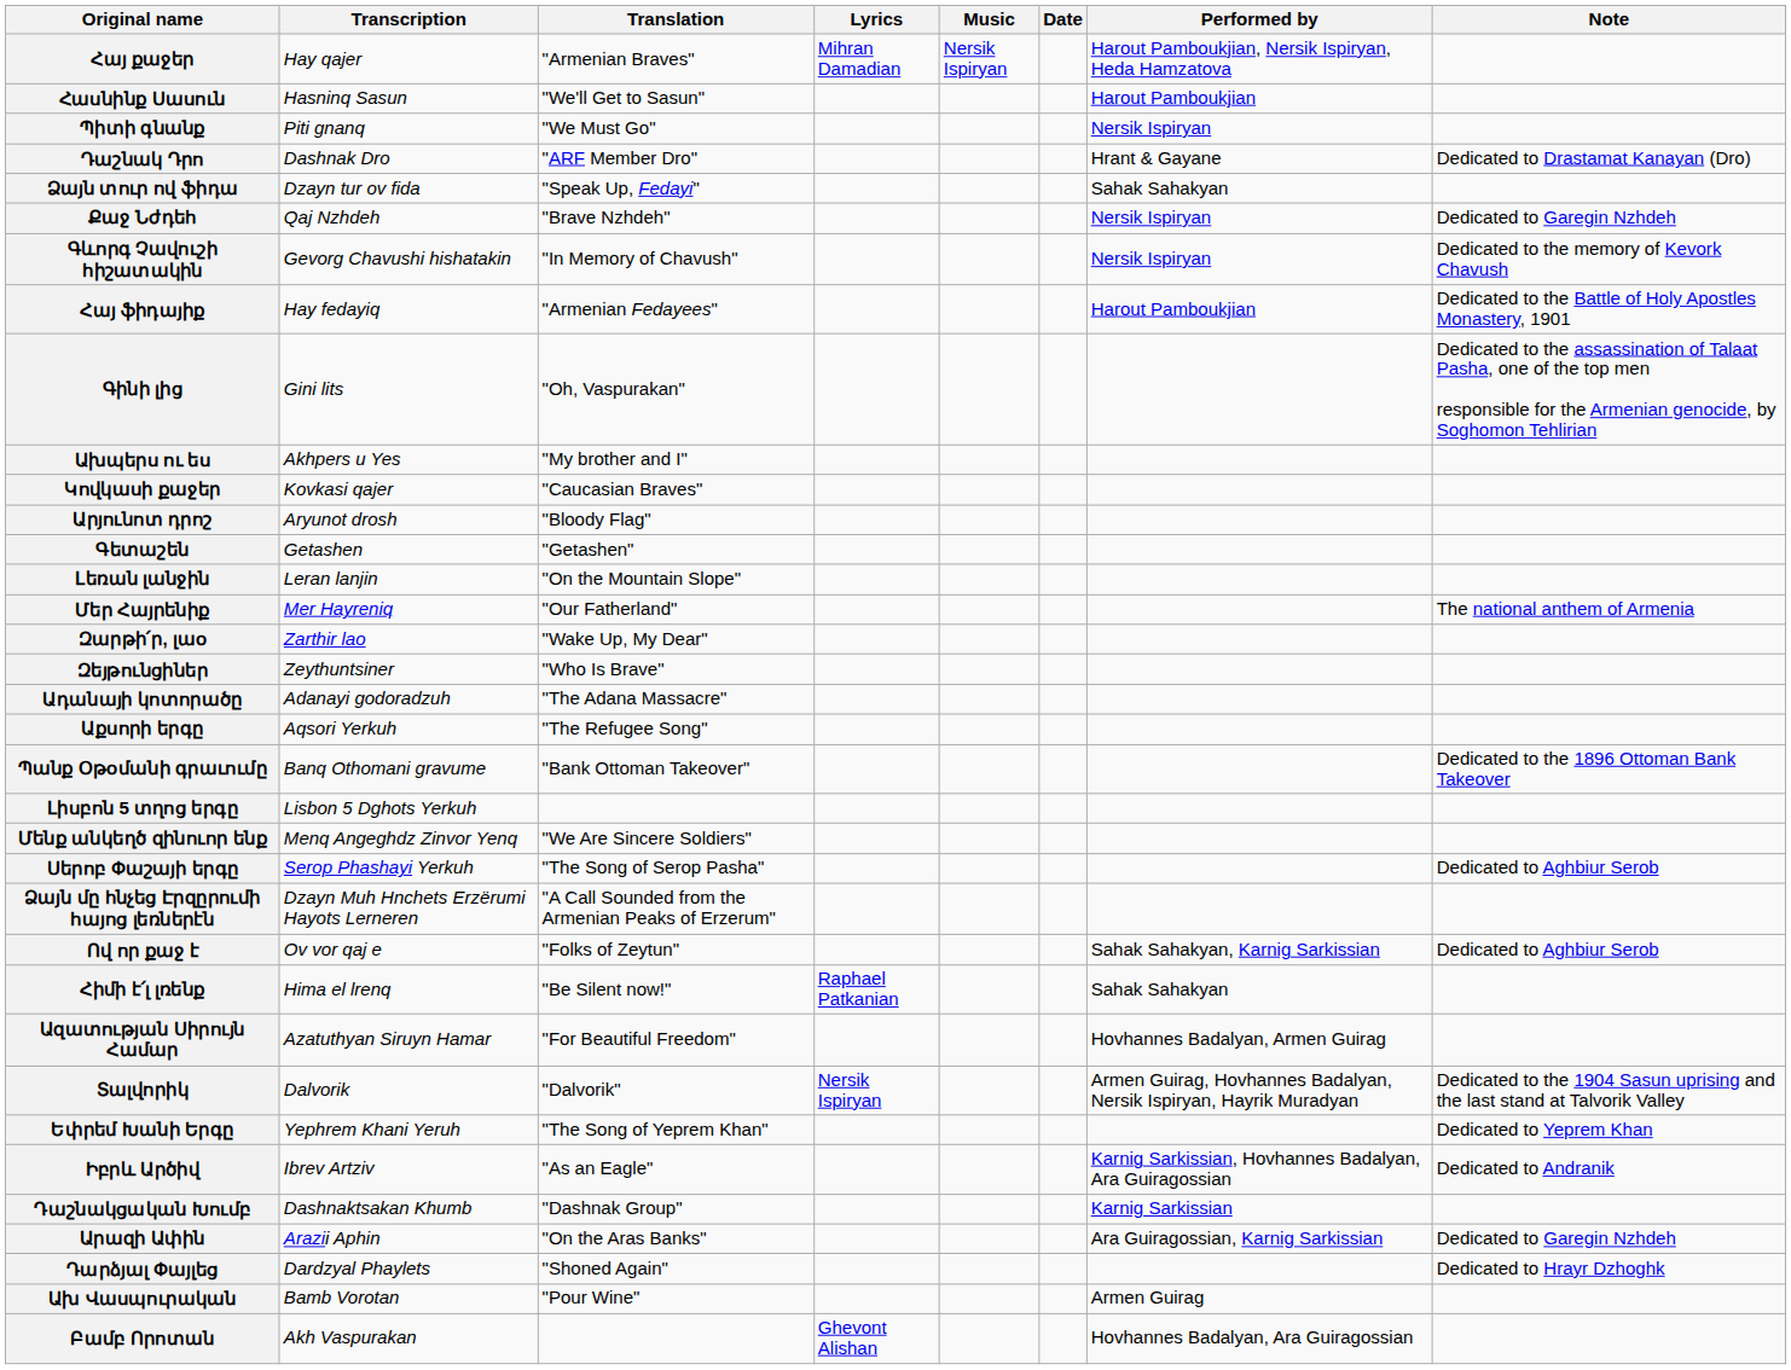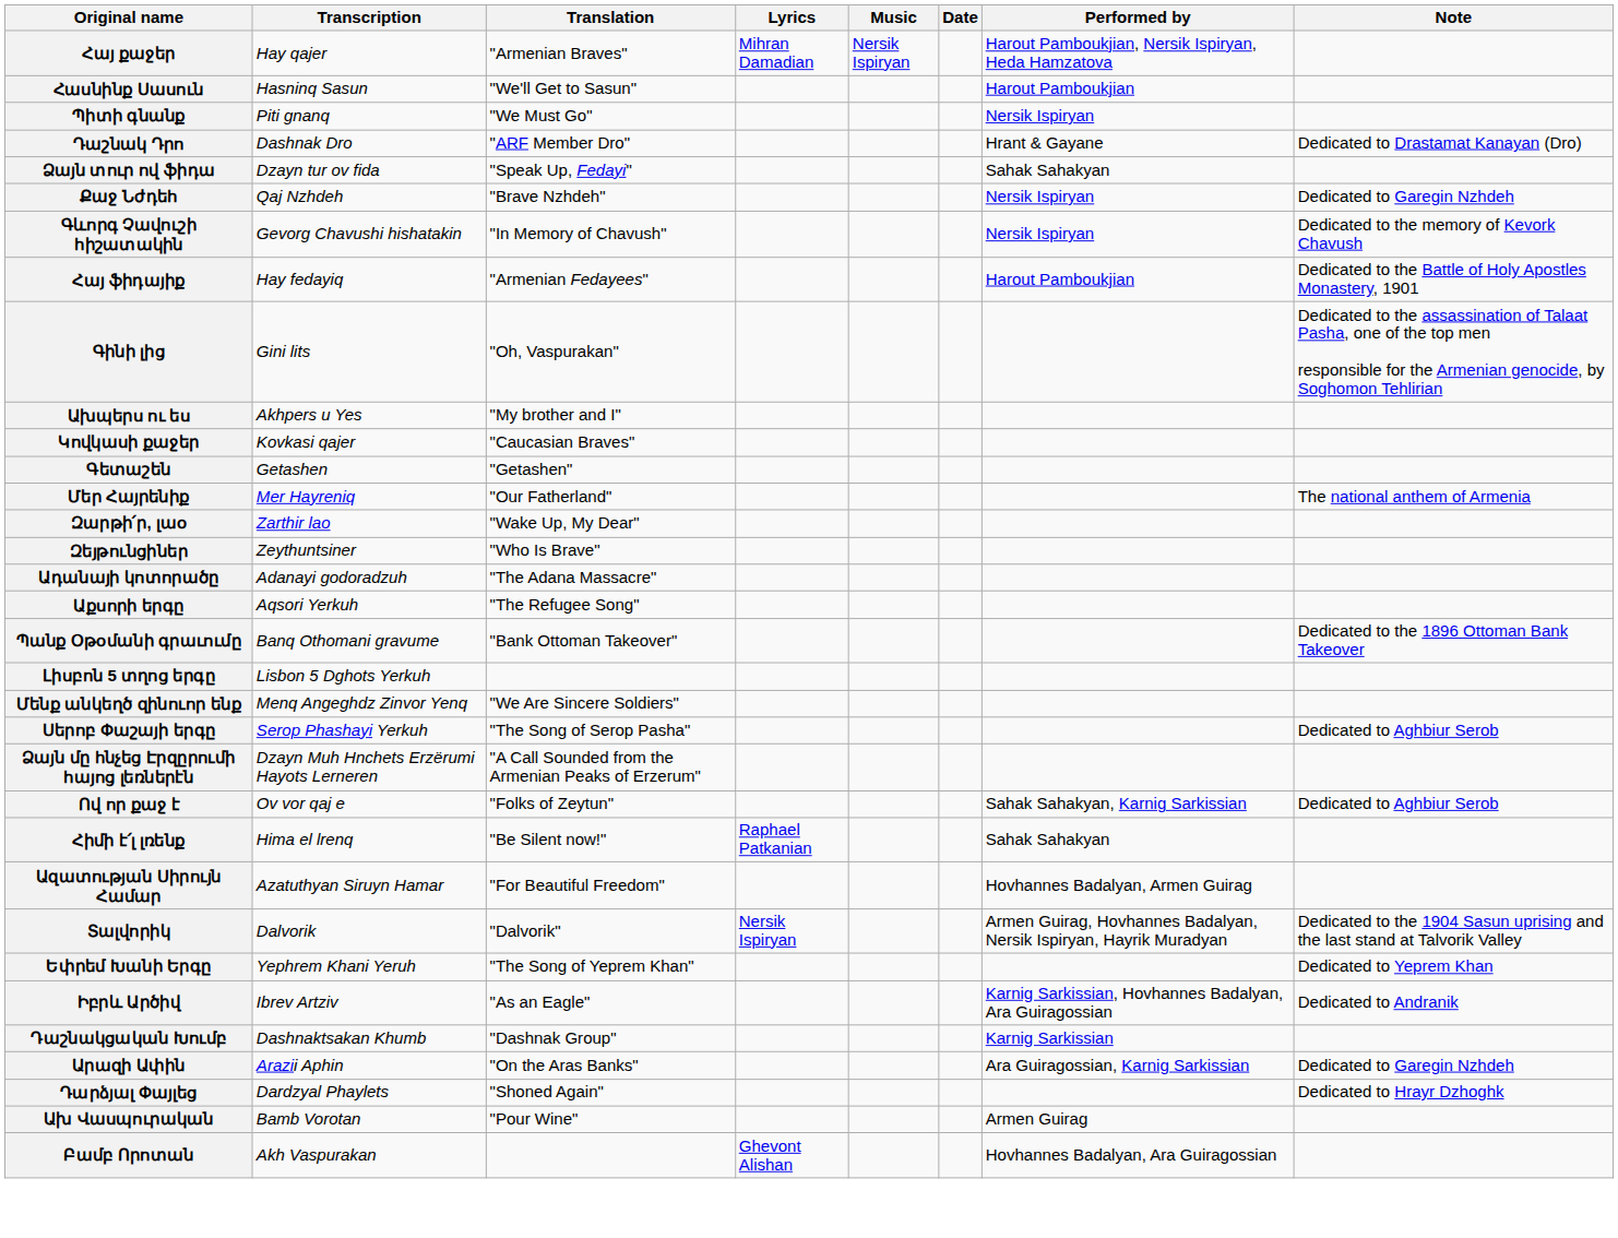- row: Արյունոտ դրոշ | Aryunot drosh | "Bloody Flag"
- row: Լեռան լանջին | Leran lanjin | "On the Mountain Slope"
